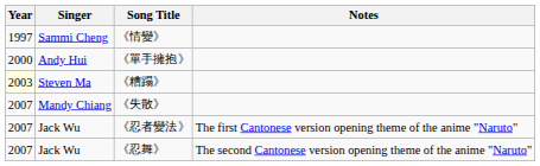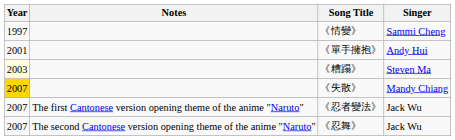columns swapped: Singer <-> Notes
《單手擁抱》 | Year: 2000 -> 2001
《失散》 | Year: no background -> gold background
